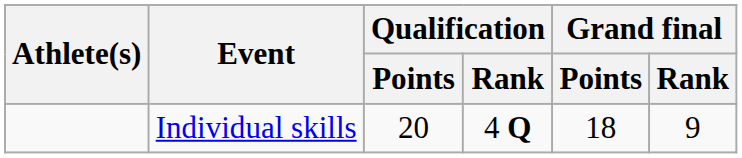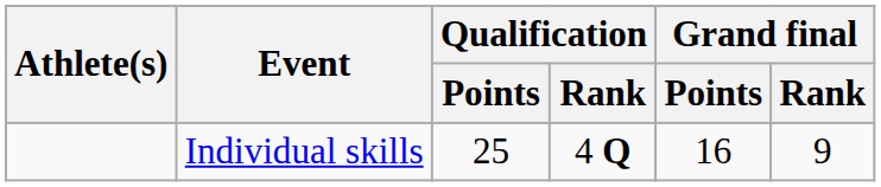Individual skills | Qualification / Points: 20 -> 25
Individual skills | Grand final / Points: 18 -> 16
